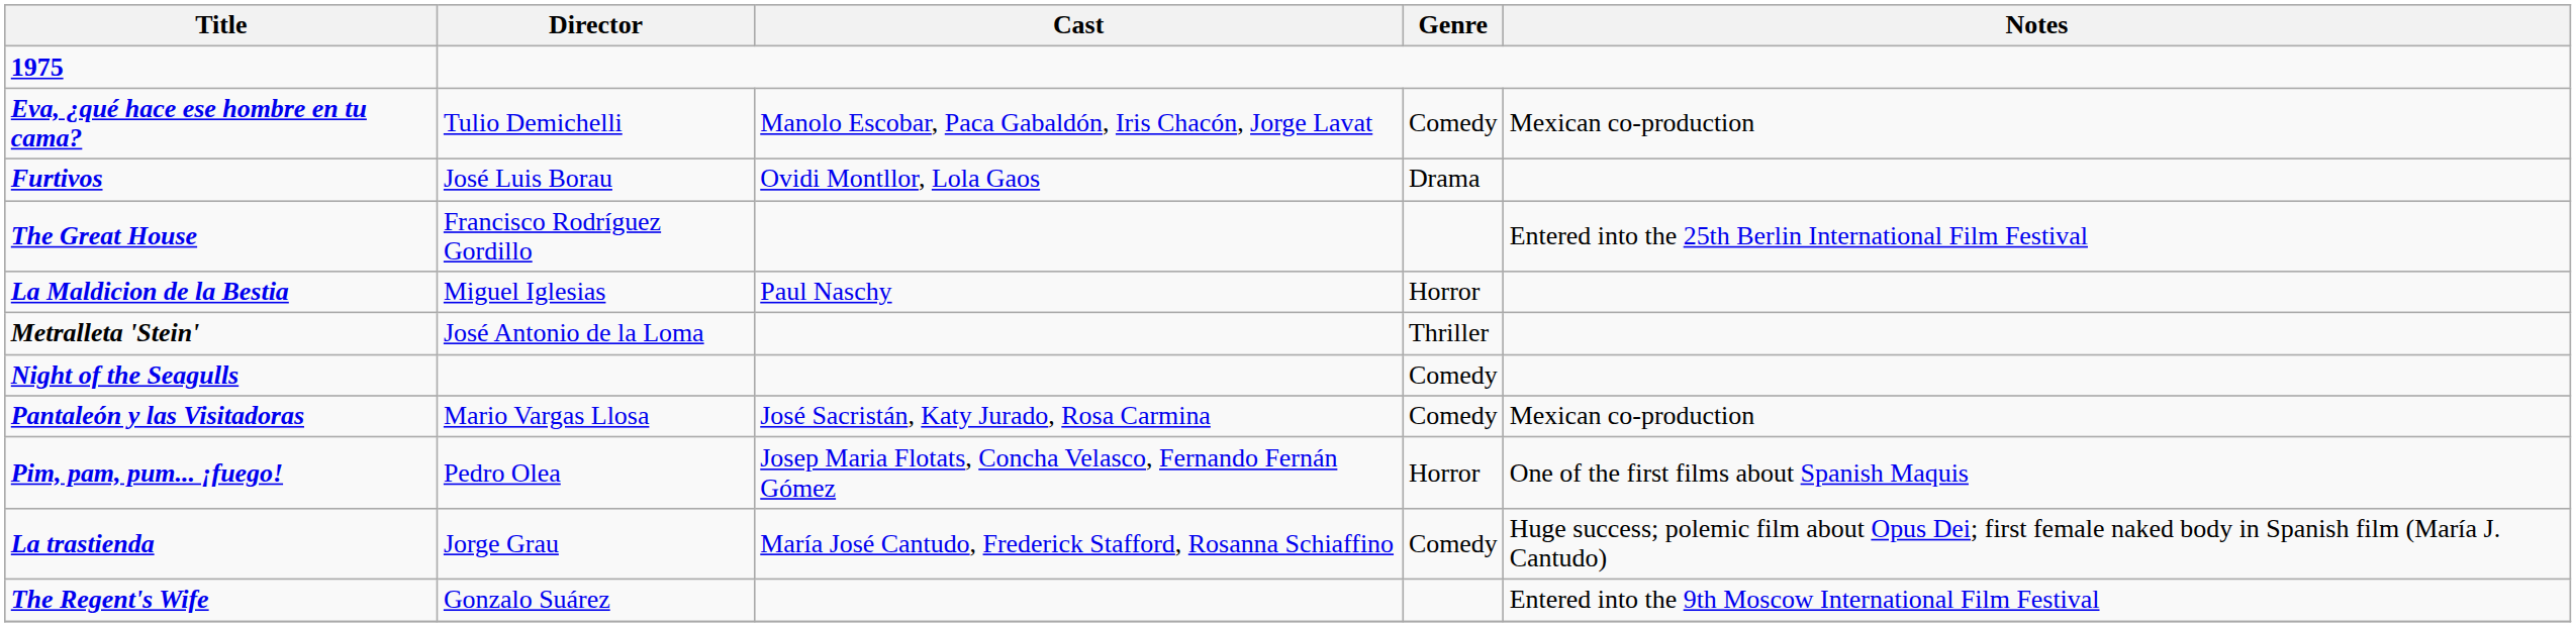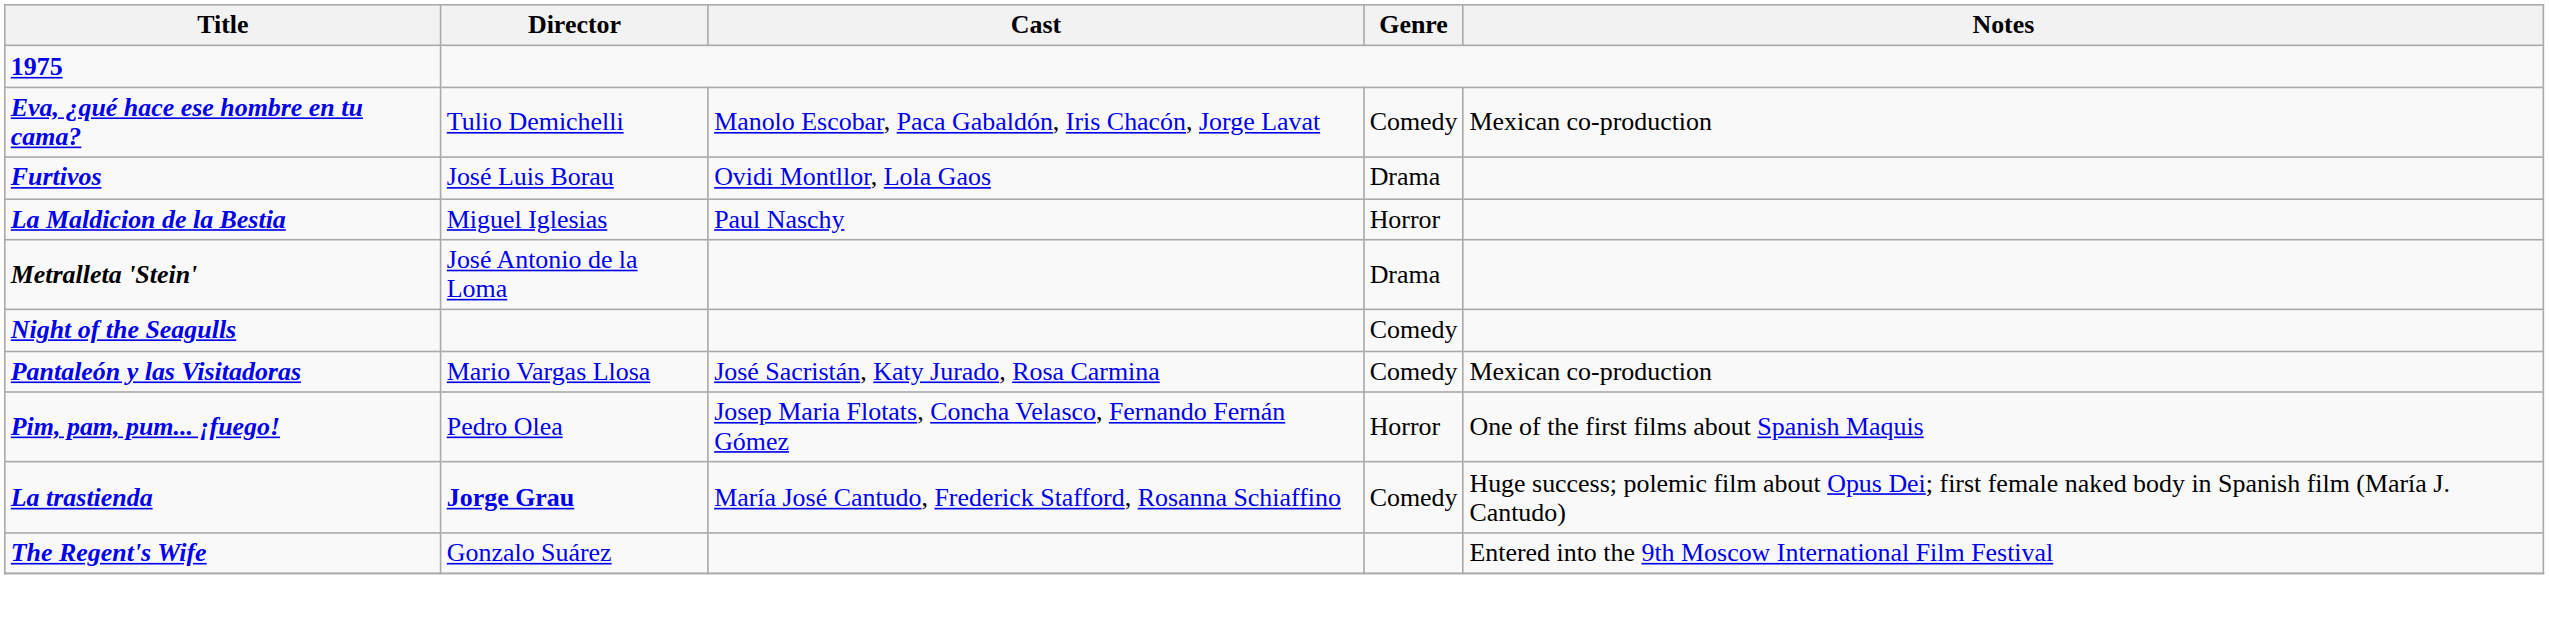- row: The Great House | Francisco Rodríguez Gordillo | Entered into the 25th Berlin International Film Festival
Metralleta 'Stein' | Genre: Thriller -> Drama
La trastienda | Director: normal -> bold
